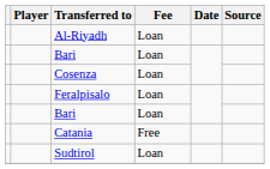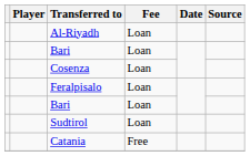rows swapped: Catania <-> Sudtirol
